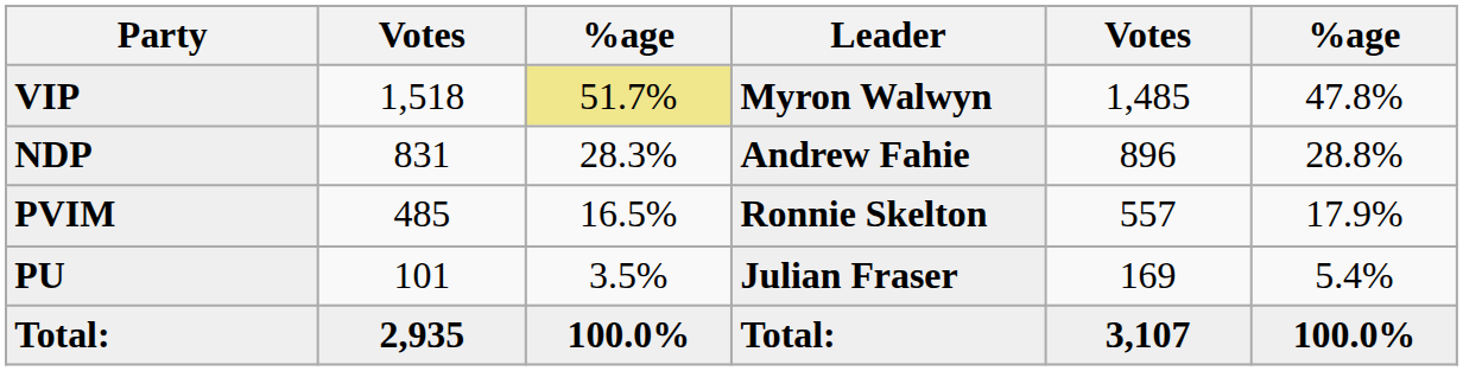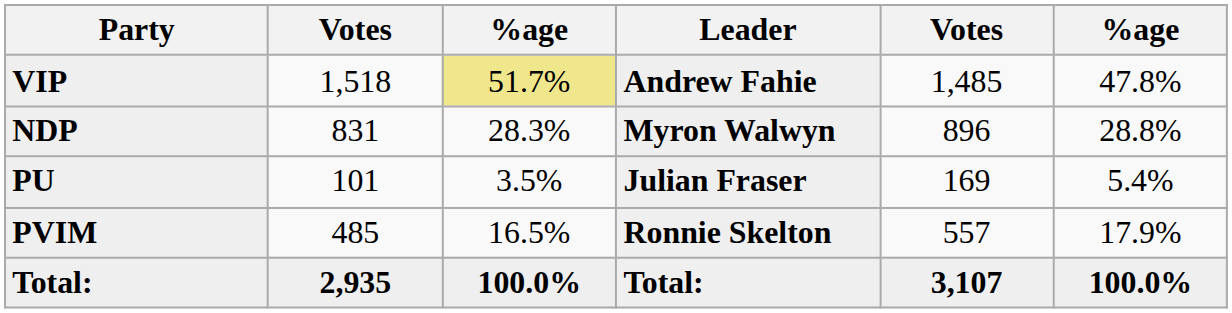VIP | Leader: Myron Walwyn -> Andrew Fahie
NDP | Leader: Andrew Fahie -> Myron Walwyn
rows swapped: PVIM <-> PU
